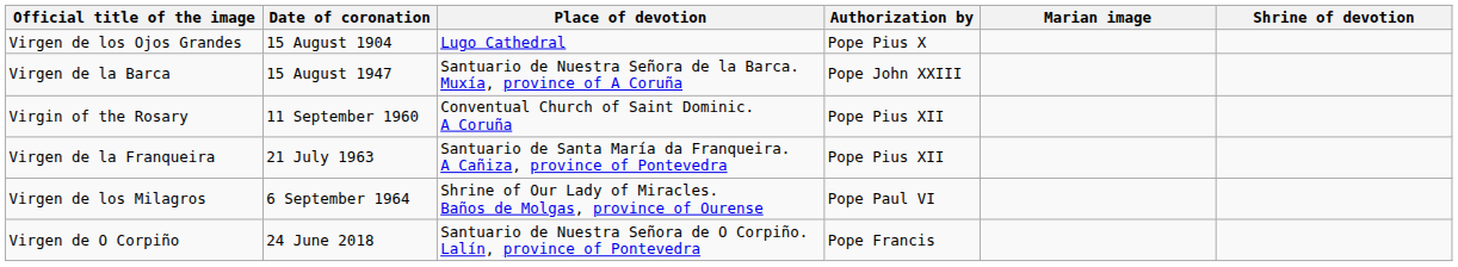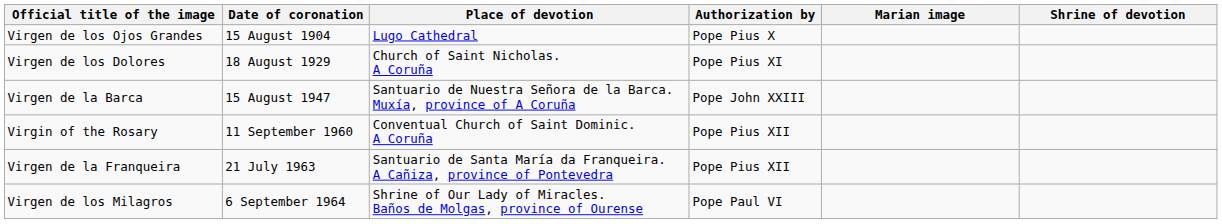+ row: Virgen de los Dolores | 18 August 1929 | Church of Saint Nicholas. A Coruña | Pope Pius XI
- row: Virgen de O Corpiño | 24 June 2018 | Santuario de Nuestra Señora de O Corpiño. Lalín, province of Pontevedra | Pope Francis
